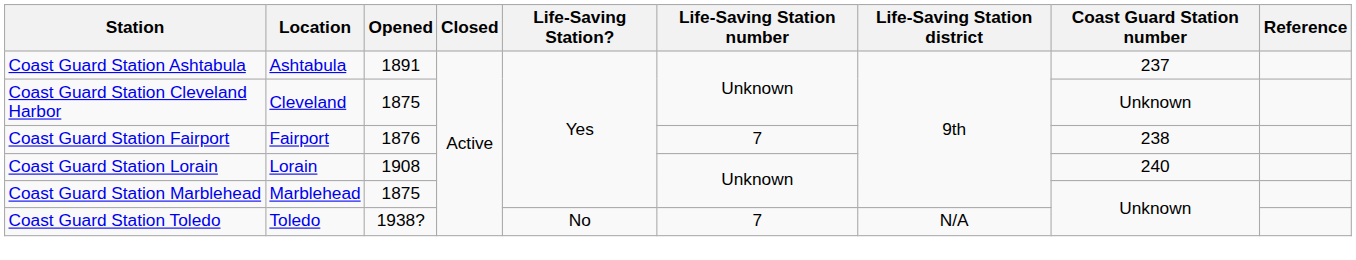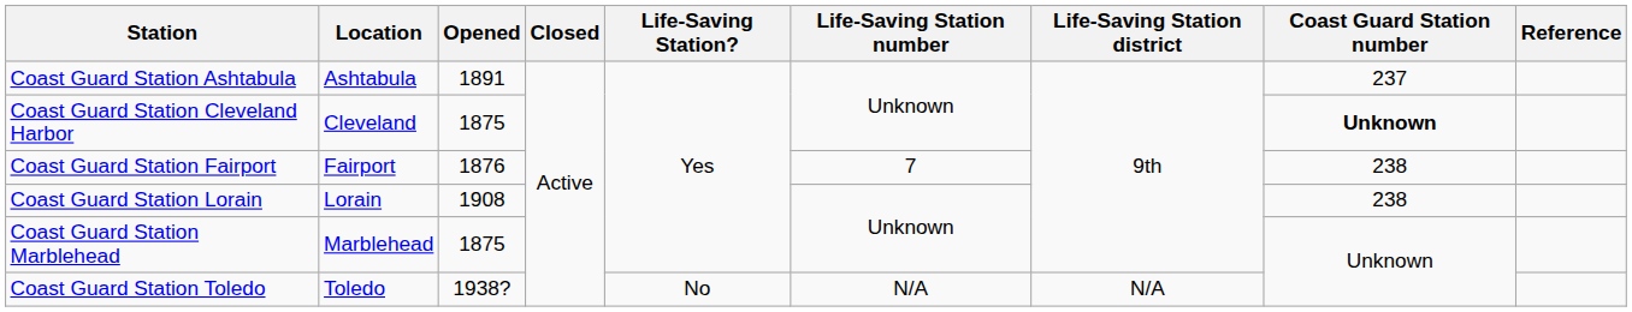Coast Guard Station Cleveland Harbor | Coast Guard Station number: normal -> bold
Coast Guard Station Lorain | Coast Guard Station number: 240 -> 238
Coast Guard Station Toledo | Life-Saving Station number: 7 -> N/A
